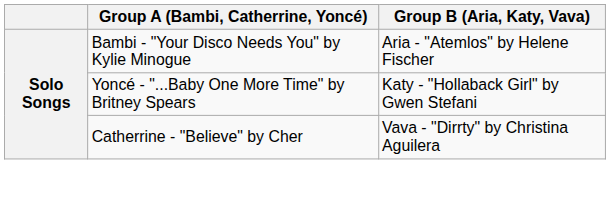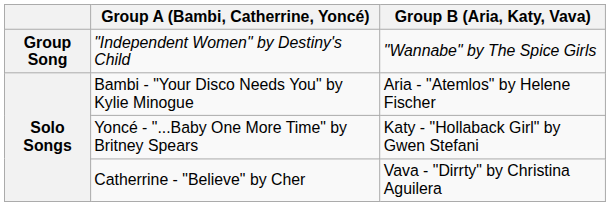+ row: Group Song | "Independent Women" by Destiny's Child | "Wannabe" by The Spice Girls
